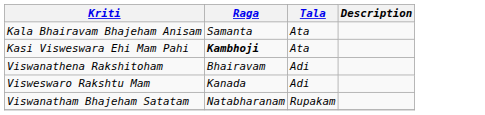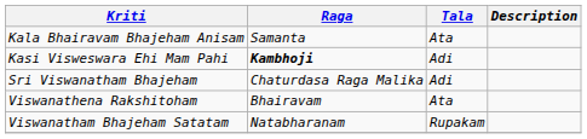Kasi Visweswara Ehi Mam Pahi | Tala: Ata -> Adi
+ row: Sri Viswanatham Bhajeham | Chaturdasa Raga Malika | Adi
Viswanathena Rakshitoham | Tala: Adi -> Ata
- row: Visweswaro Rakshtu Mam | Kanada | Adi
